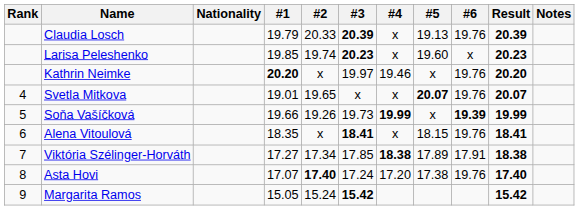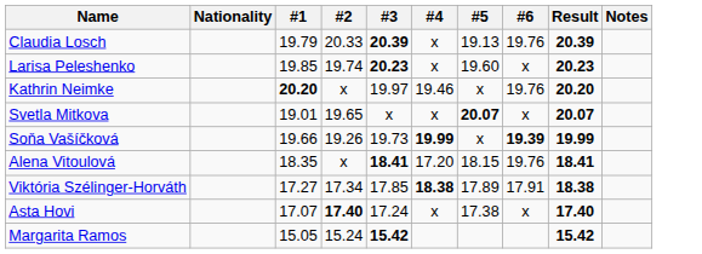- column: Rank | 4 | 5 | 6 | 7 | 8 | 9
Svetla Mitkova | #6: 19.76 -> x
Alena Vitoulová | #4: x -> 17.20
Asta Hovi | #4: 17.20 -> x
Asta Hovi | #6: 19.76 -> x
